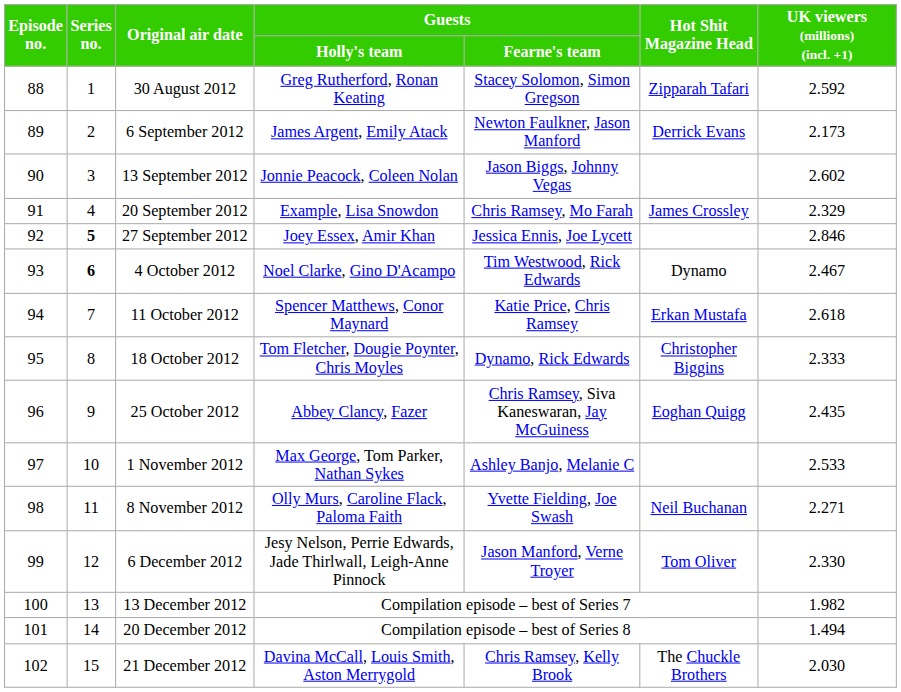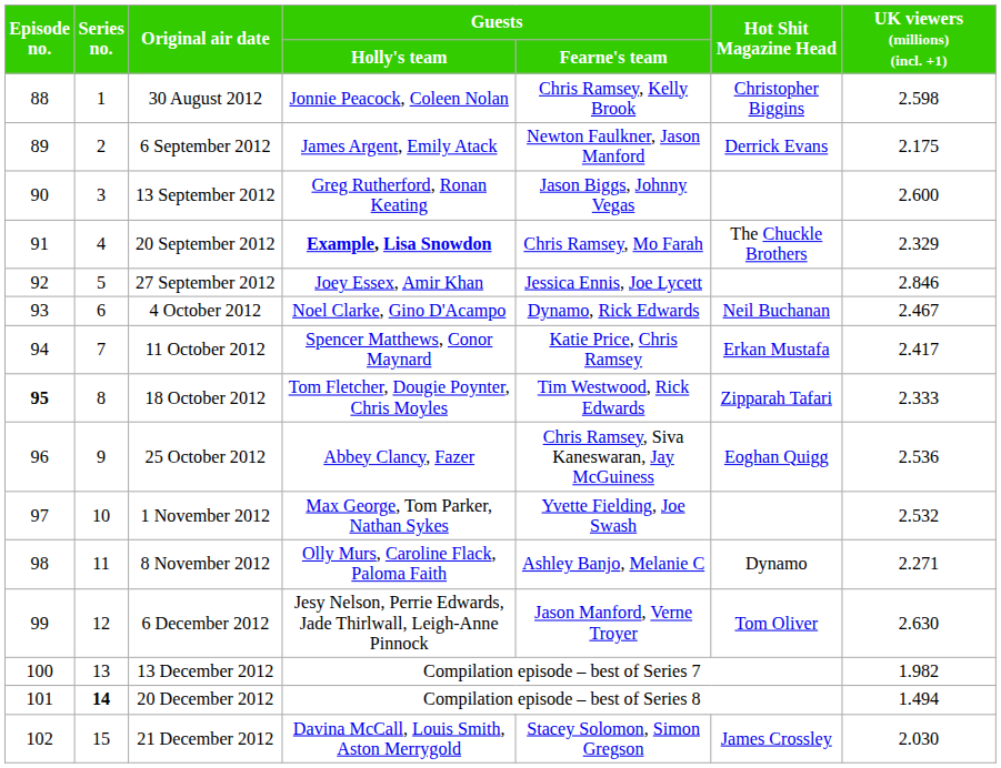30 August 2012 | Guests / Holly's team: Greg Rutherford, Ronan Keating -> Jonnie Peacock, Coleen Nolan
30 August 2012 | Guests / Fearne's team: Stacey Solomon, Simon Gregson -> Chris Ramsey, Kelly Brook
30 August 2012 | Hot Shit Magazine Head: Zipparah Tafari -> Christopher Biggins
30 August 2012 | UK viewers (millions) (incl. +1): 2.592 -> 2.598
6 September 2012 | UK viewers (millions) (incl. +1): 2.173 -> 2.175
13 September 2012 | Guests / Holly's team: Jonnie Peacock, Coleen Nolan -> Greg Rutherford, Ronan Keating
13 September 2012 | UK viewers (millions) (incl. +1): 2.602 -> 2.600
20 September 2012 | Guests / Holly's team: normal -> bold
20 September 2012 | Hot Shit Magazine Head: James Crossley -> The Chuckle Brothers
27 September 2012 | Series no.: bold -> normal
4 October 2012 | Series no.: bold -> normal
4 October 2012 | Guests / Fearne's team: Tim Westwood, Rick Edwards -> Dynamo, Rick Edwards
4 October 2012 | Hot Shit Magazine Head: Dynamo -> Neil Buchanan
11 October 2012 | UK viewers (millions) (incl. +1): 2.618 -> 2.417
18 October 2012 | Episode no.: normal -> bold
18 October 2012 | Guests / Fearne's team: Dynamo, Rick Edwards -> Tim Westwood, Rick Edwards
18 October 2012 | Hot Shit Magazine Head: Christopher Biggins -> Zipparah Tafari
25 October 2012 | UK viewers (millions) (incl. +1): 2.435 -> 2.536
1 November 2012 | Guests / Fearne's team: Ashley Banjo, Melanie C -> Yvette Fielding, Joe Swash
1 November 2012 | UK viewers (millions) (incl. +1): 2.533 -> 2.532
8 November 2012 | Guests / Fearne's team: Yvette Fielding, Joe Swash -> Ashley Banjo, Melanie C
8 November 2012 | Hot Shit Magazine Head: Neil Buchanan -> Dynamo
6 December 2012 | UK viewers (millions) (incl. +1): 2.330 -> 2.630
20 December 2012 | Series no.: normal -> bold
21 December 2012 | Guests / Fearne's team: Chris Ramsey, Kelly Brook -> Stacey Solomon, Simon Gregson
21 December 2012 | Hot Shit Magazine Head: The Chuckle Brothers -> James Crossley
